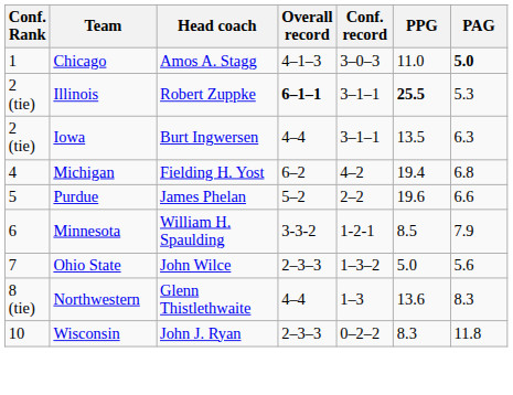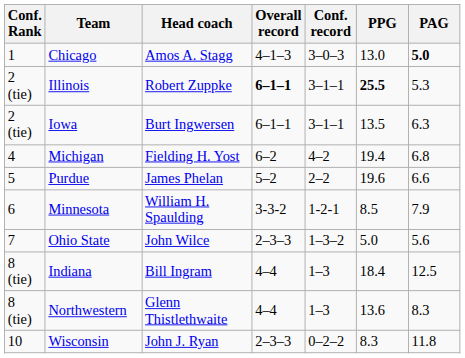Chicago | PPG: 11.0 -> 13.0
Iowa | Overall record: 4–4 -> 6–1–1
+ row: 8 (tie) | Indiana | Bill Ingram | 4–4 | 1–3 | 18.4 | 12.5
